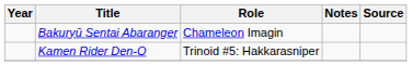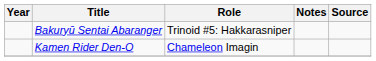Bakuryū Sentai Abaranger | Role: Chameleon Imagin -> Trinoid #5: Hakkarasniper
Kamen Rider Den-O | Role: Trinoid #5: Hakkarasniper -> Chameleon Imagin
